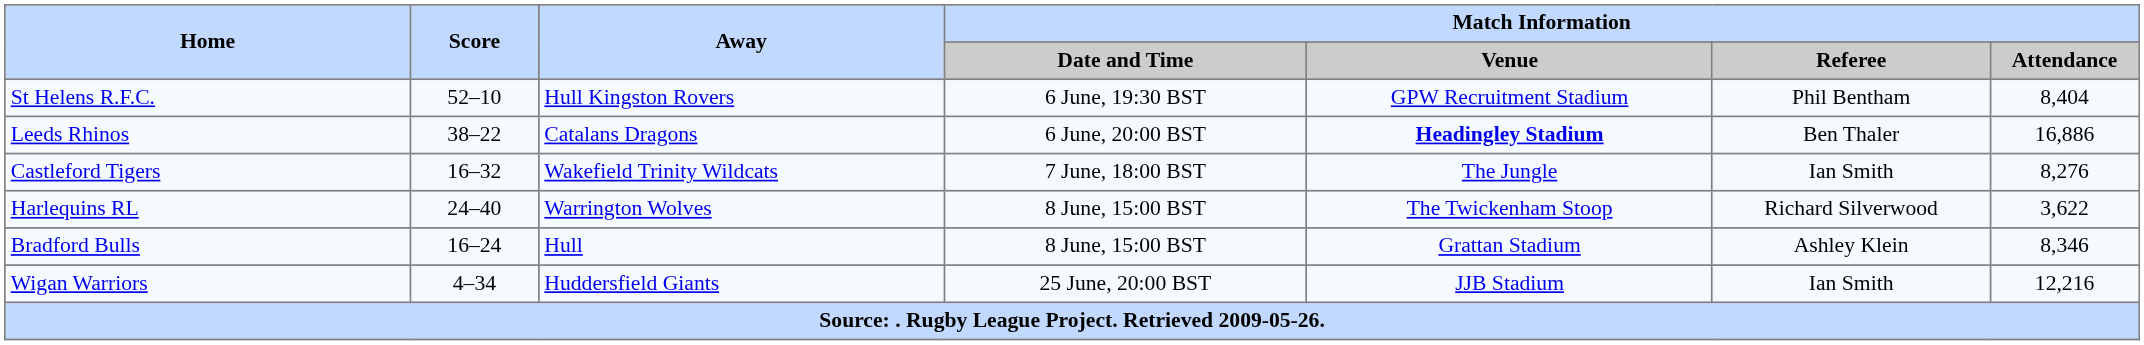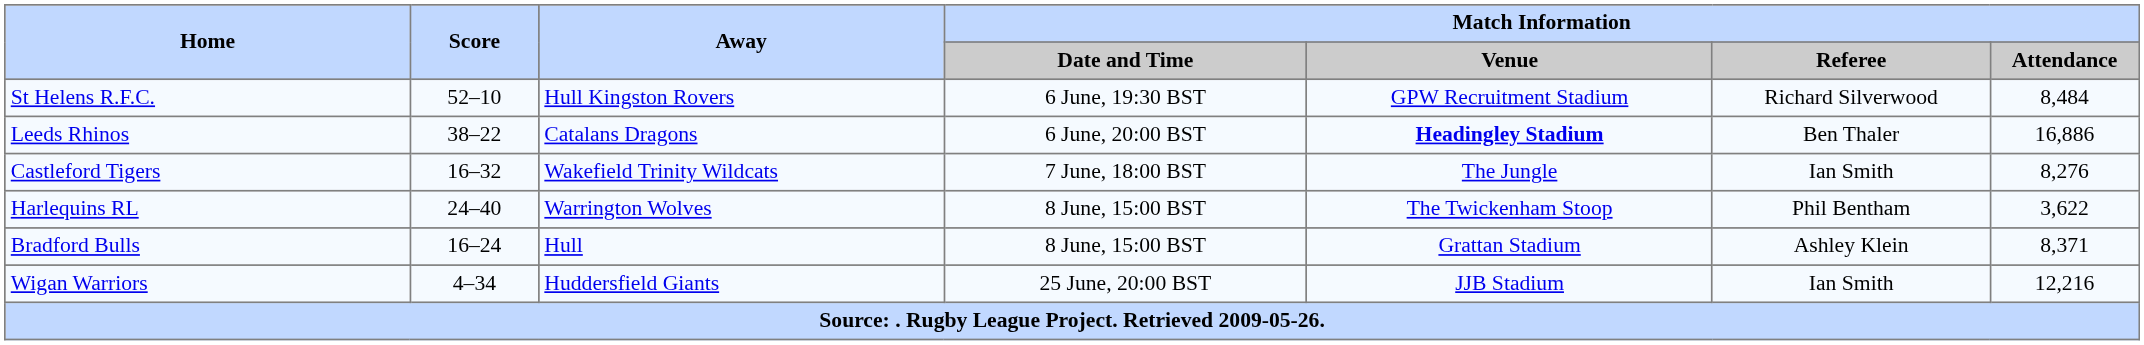St Helens R.F.C. | Match Information / Referee: Phil Bentham -> Richard Silverwood
St Helens R.F.C. | Match Information / Attendance: 8,404 -> 8,484
Harlequins RL | Match Information / Referee: Richard Silverwood -> Phil Bentham
Bradford Bulls | Match Information / Attendance: 8,346 -> 8,371
